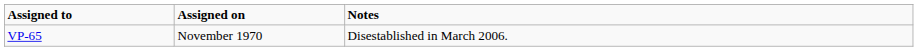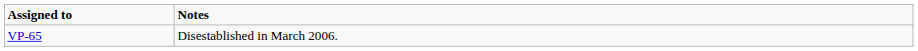- column: Assigned on | November 1970
